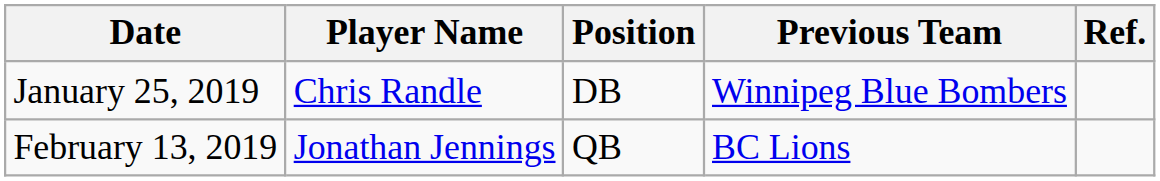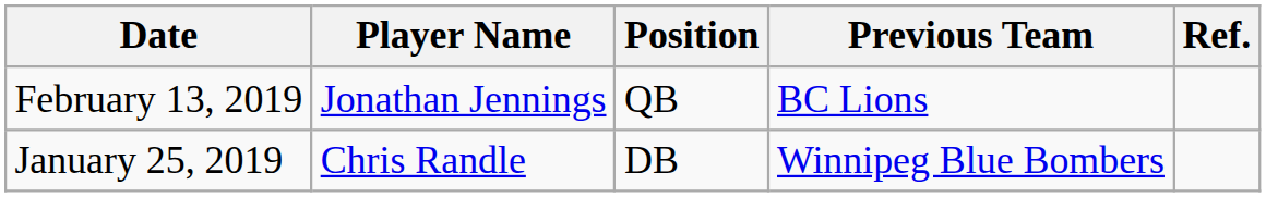rows swapped: January 25, 2019 <-> February 13, 2019
